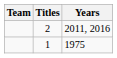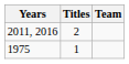columns swapped: Team <-> Years
